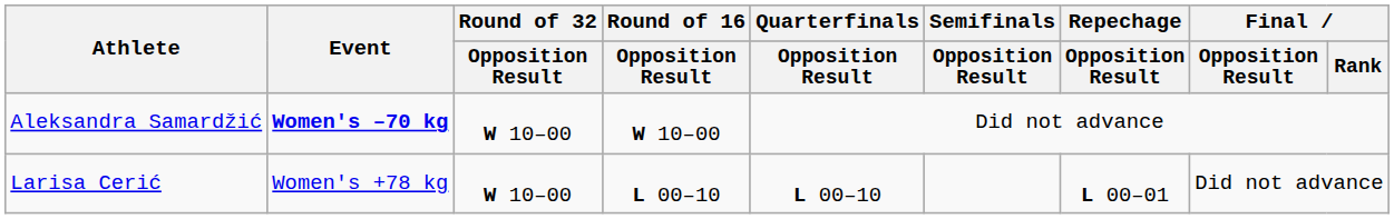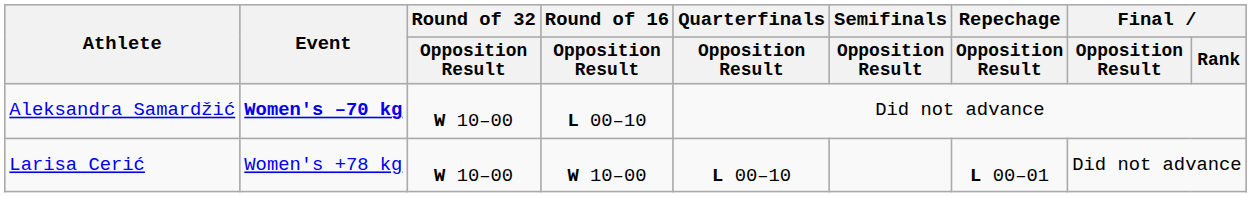Aleksandra Samardžić | Round of 16 / Opposition Result: W 10–00 -> L 00–10
Larisa Cerić | Round of 16 / Opposition Result: L 00–10 -> W 10–00
